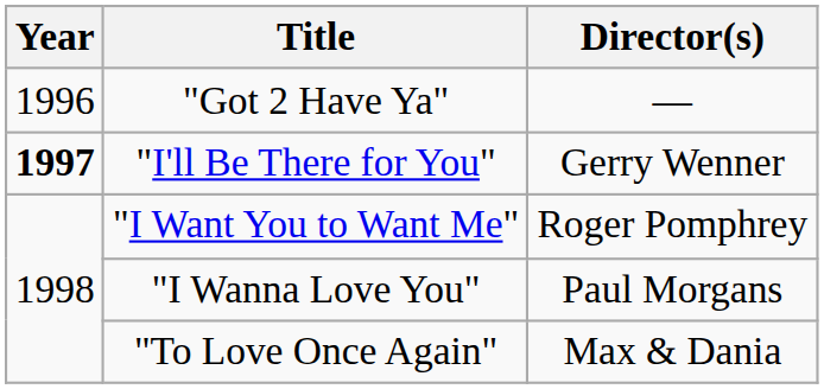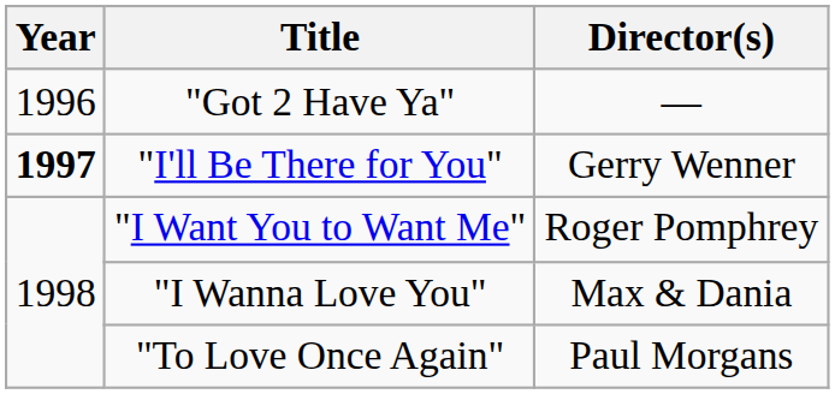"I Wanna Love You" | Director(s): Paul Morgans -> Max & Dania
"To Love Once Again" | Director(s): Max & Dania -> Paul Morgans
